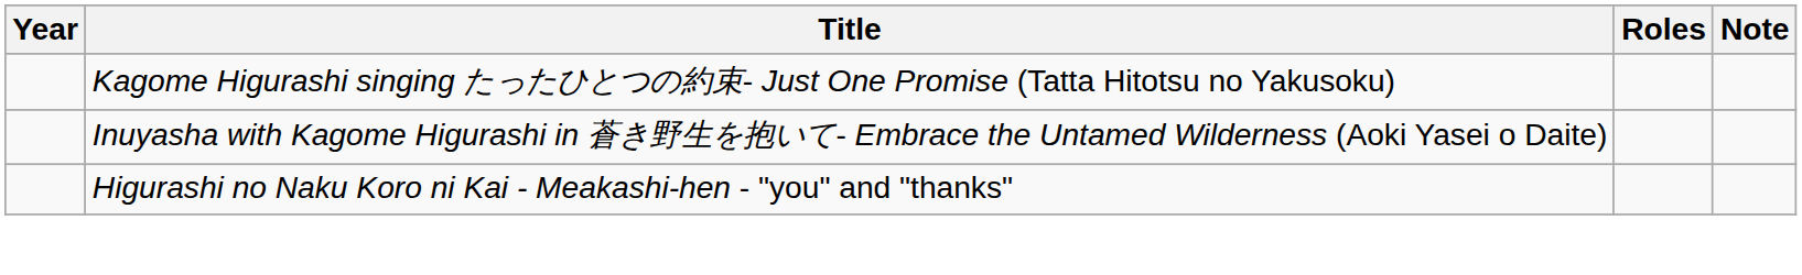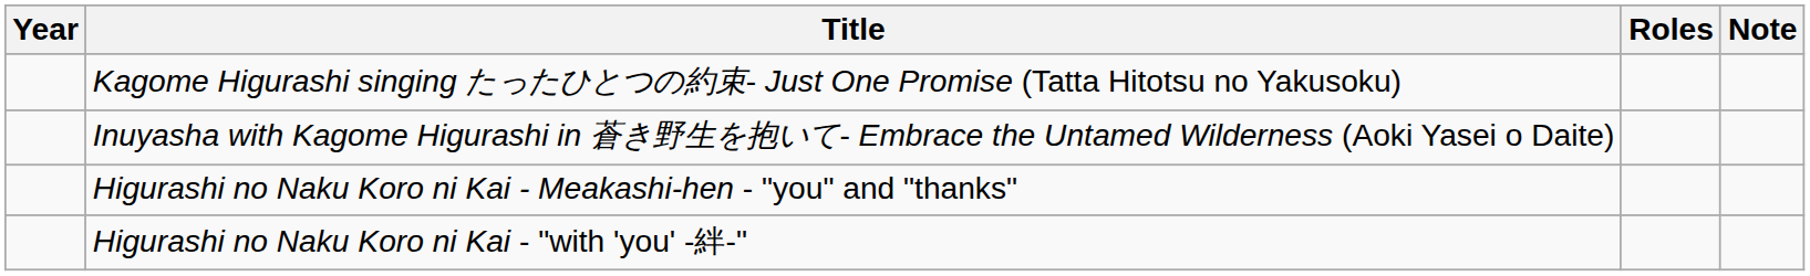+ row: Higurashi no Naku Koro ni Kai - "with 'you' -絆-"
